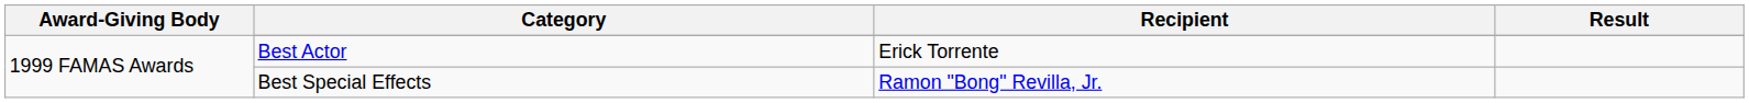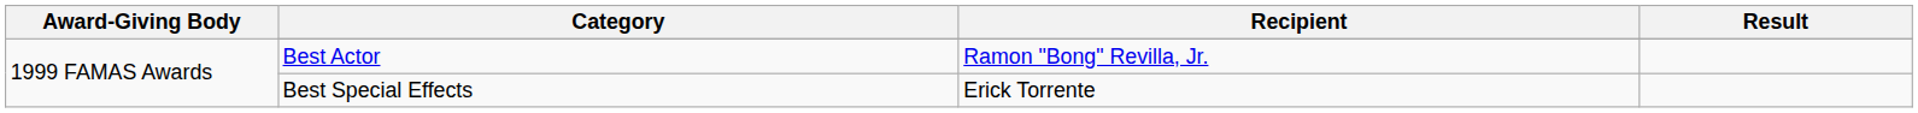Best Actor | Recipient: Erick Torrente -> Ramon "Bong" Revilla, Jr.
Best Special Effects | Recipient: Ramon "Bong" Revilla, Jr. -> Erick Torrente
